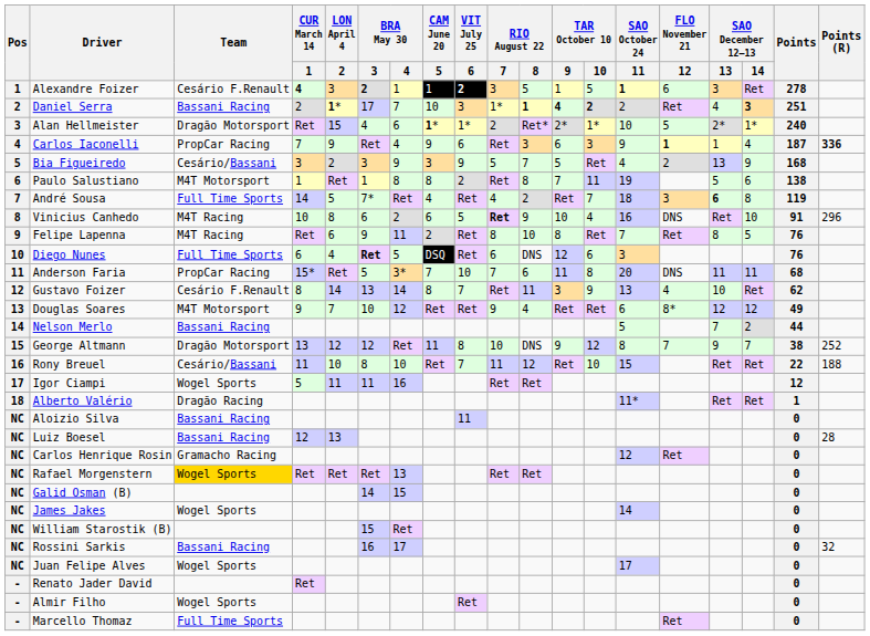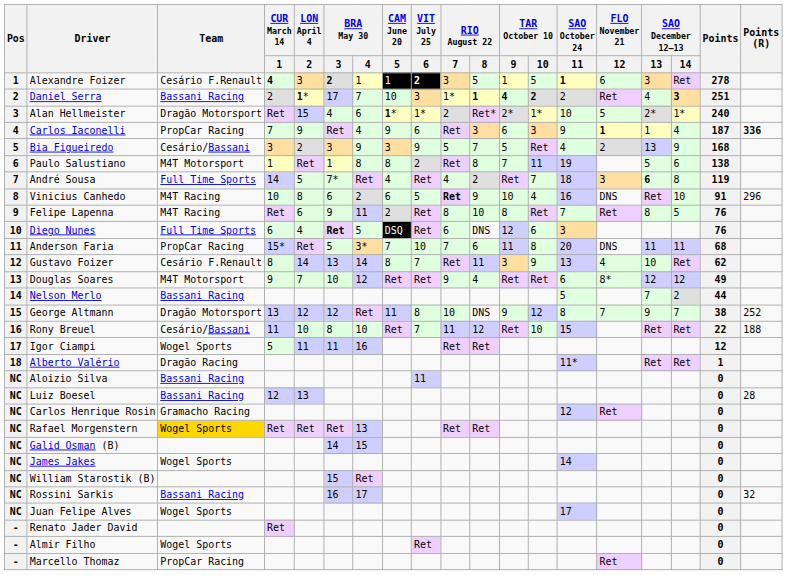Marcello Thomaz | Team: Full Time Sports -> PropCar Racing
